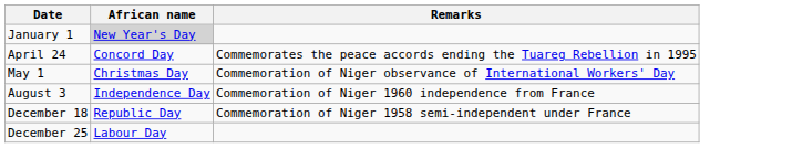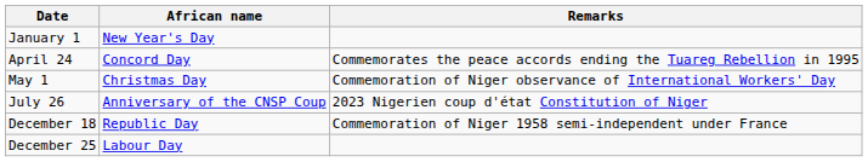January 1 | African name: lightgrey background -> no background
+ row: July 26 | Anniversary of the CNSP Coup | 2023 Nigerien coup d'état Constitution of Niger
- row: August 3 | Independence Day | Commemoration of Niger 1960 independence from France
